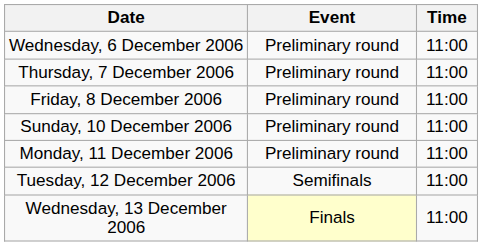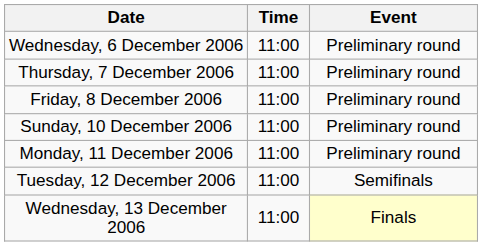columns swapped: Time <-> Event
